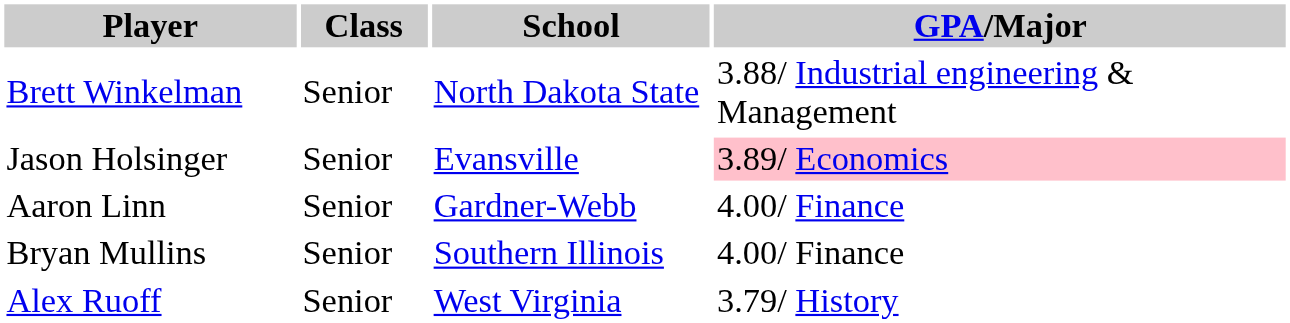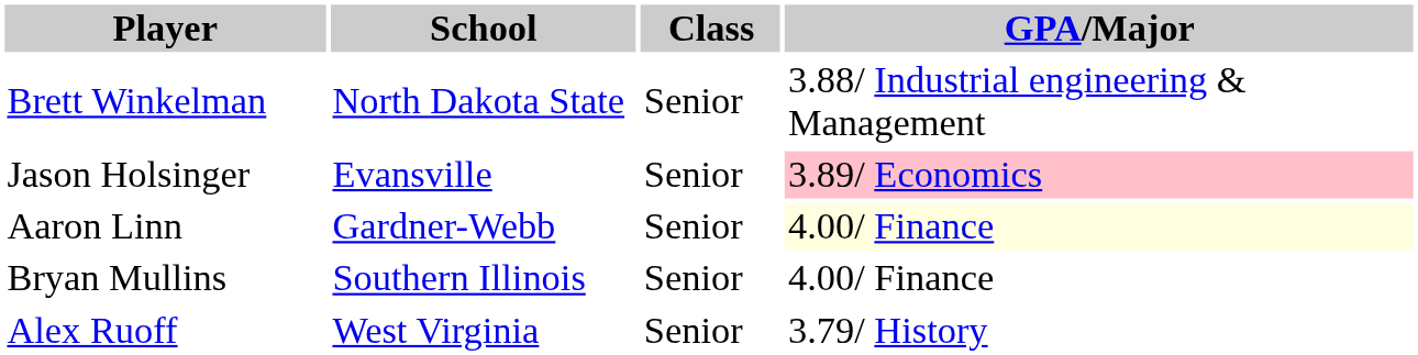columns swapped: School <-> Class
Aaron Linn | GPA/Major: no background -> lightyellow background
